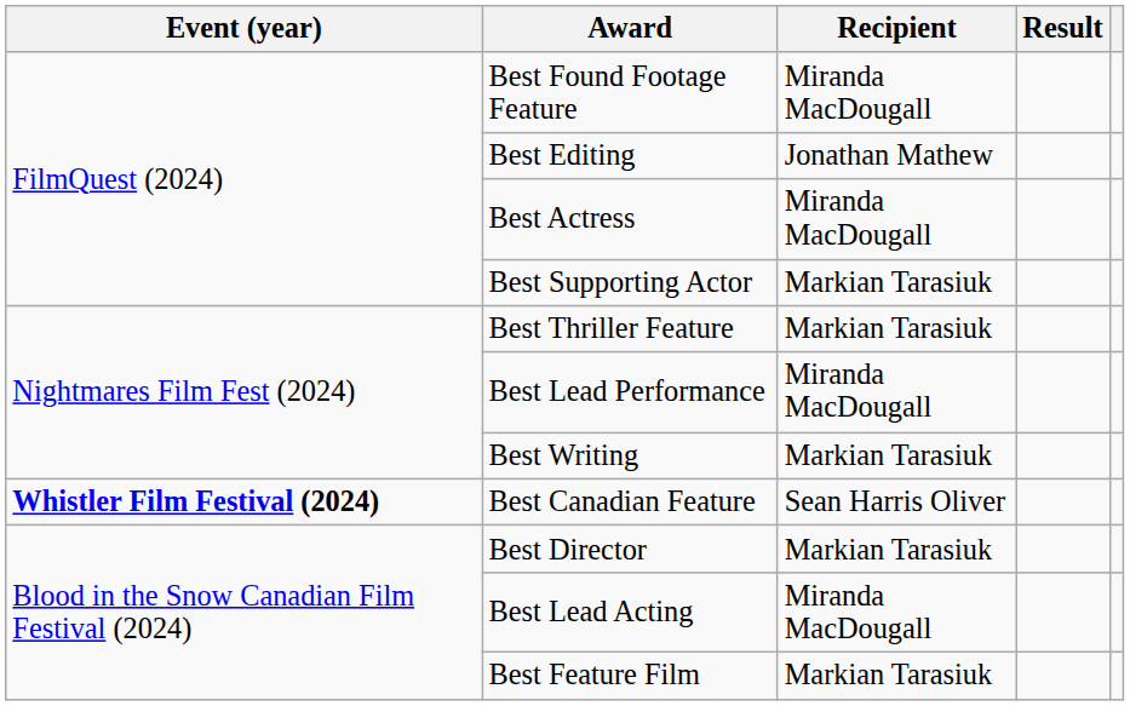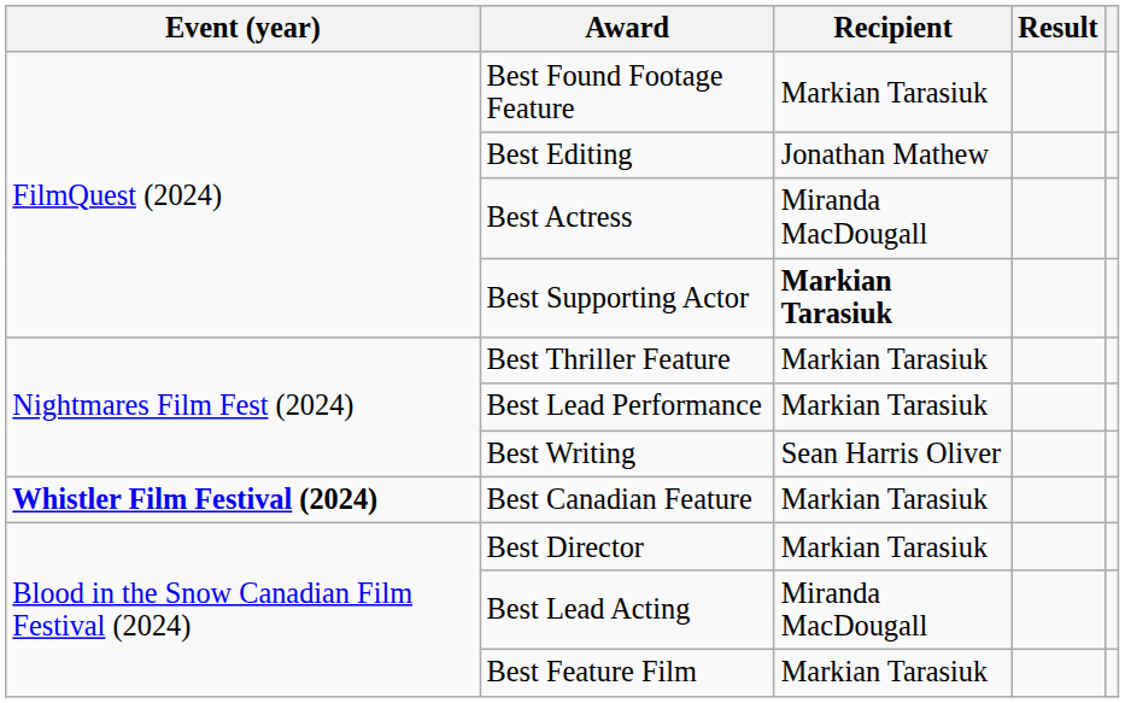Best Found Footage Feature | Recipient: Miranda MacDougall -> Markian Tarasiuk
Best Supporting Actor | Recipient: normal -> bold
Best Lead Performance | Recipient: Miranda MacDougall -> Markian Tarasiuk
Best Writing | Recipient: Markian Tarasiuk -> Sean Harris Oliver
Best Canadian Feature | Recipient: Sean Harris Oliver -> Markian Tarasiuk
